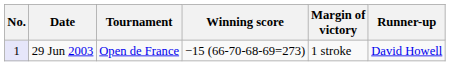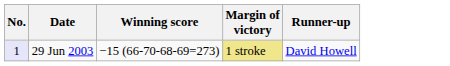- column: Tournament | Open de France
29 Jun 2003 | Margin of victory: no background -> khaki background
